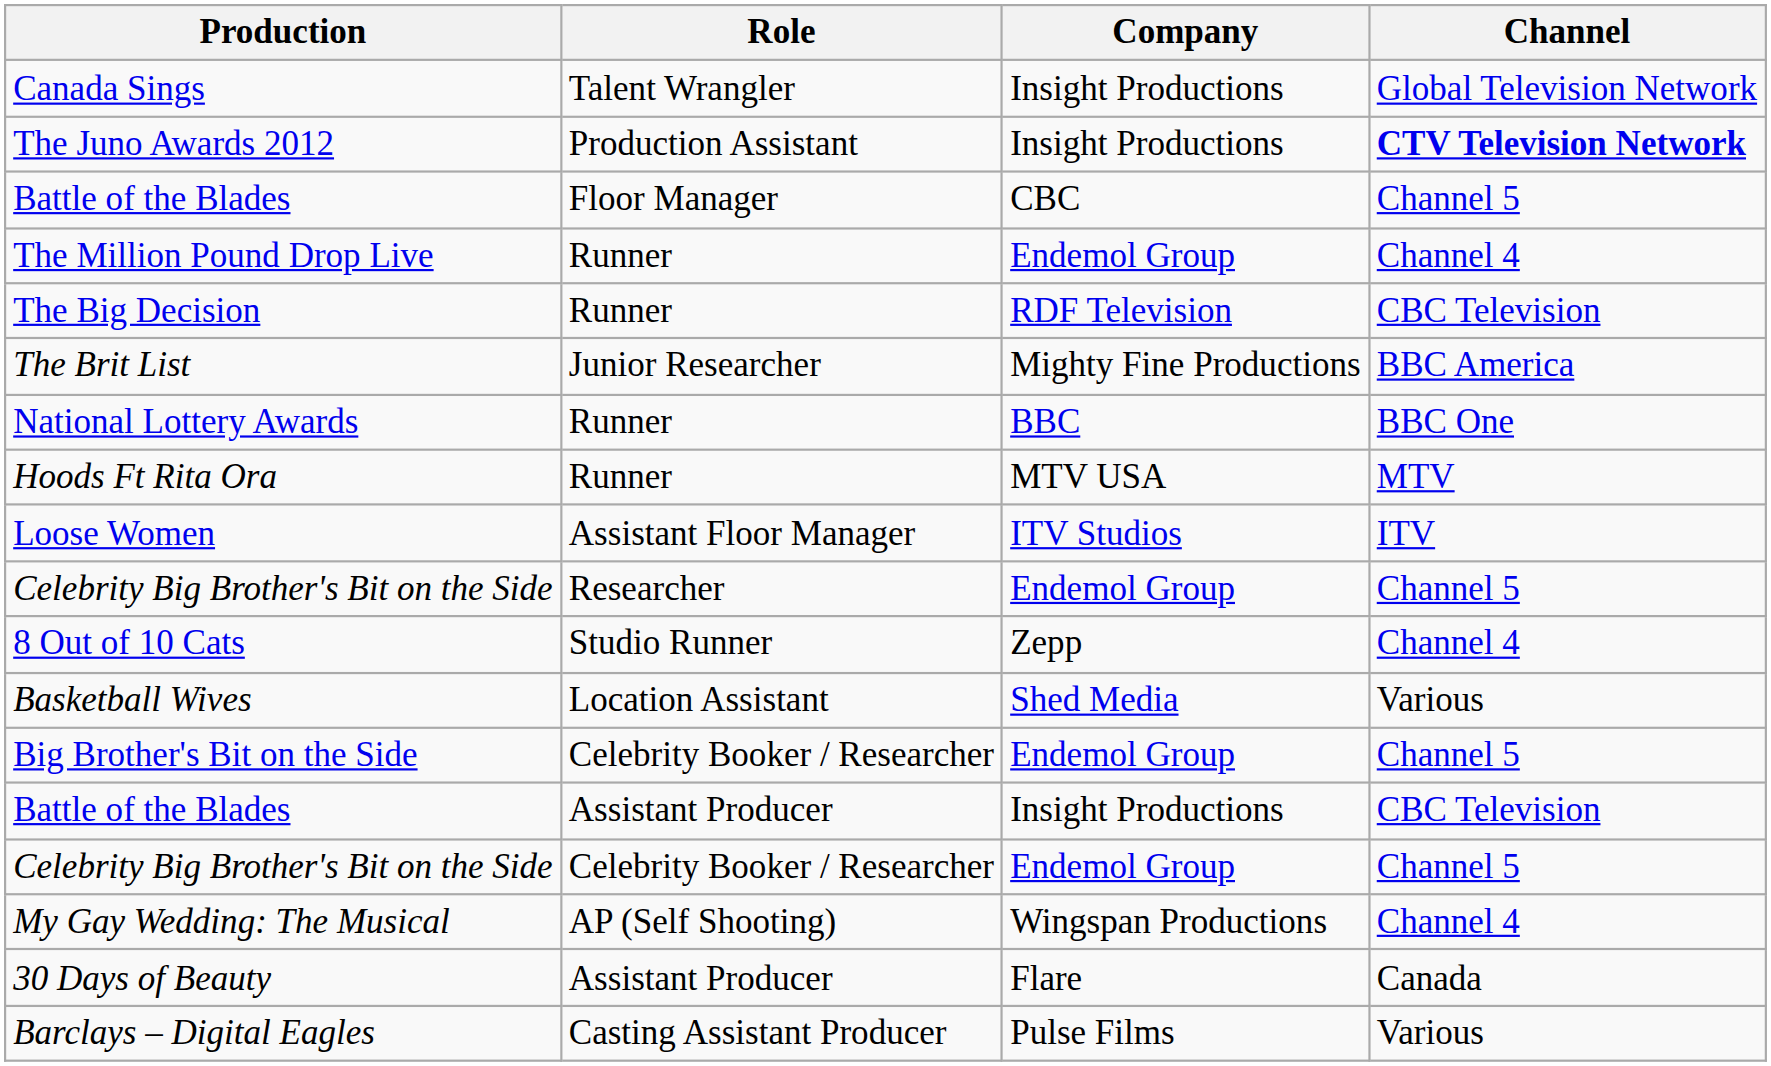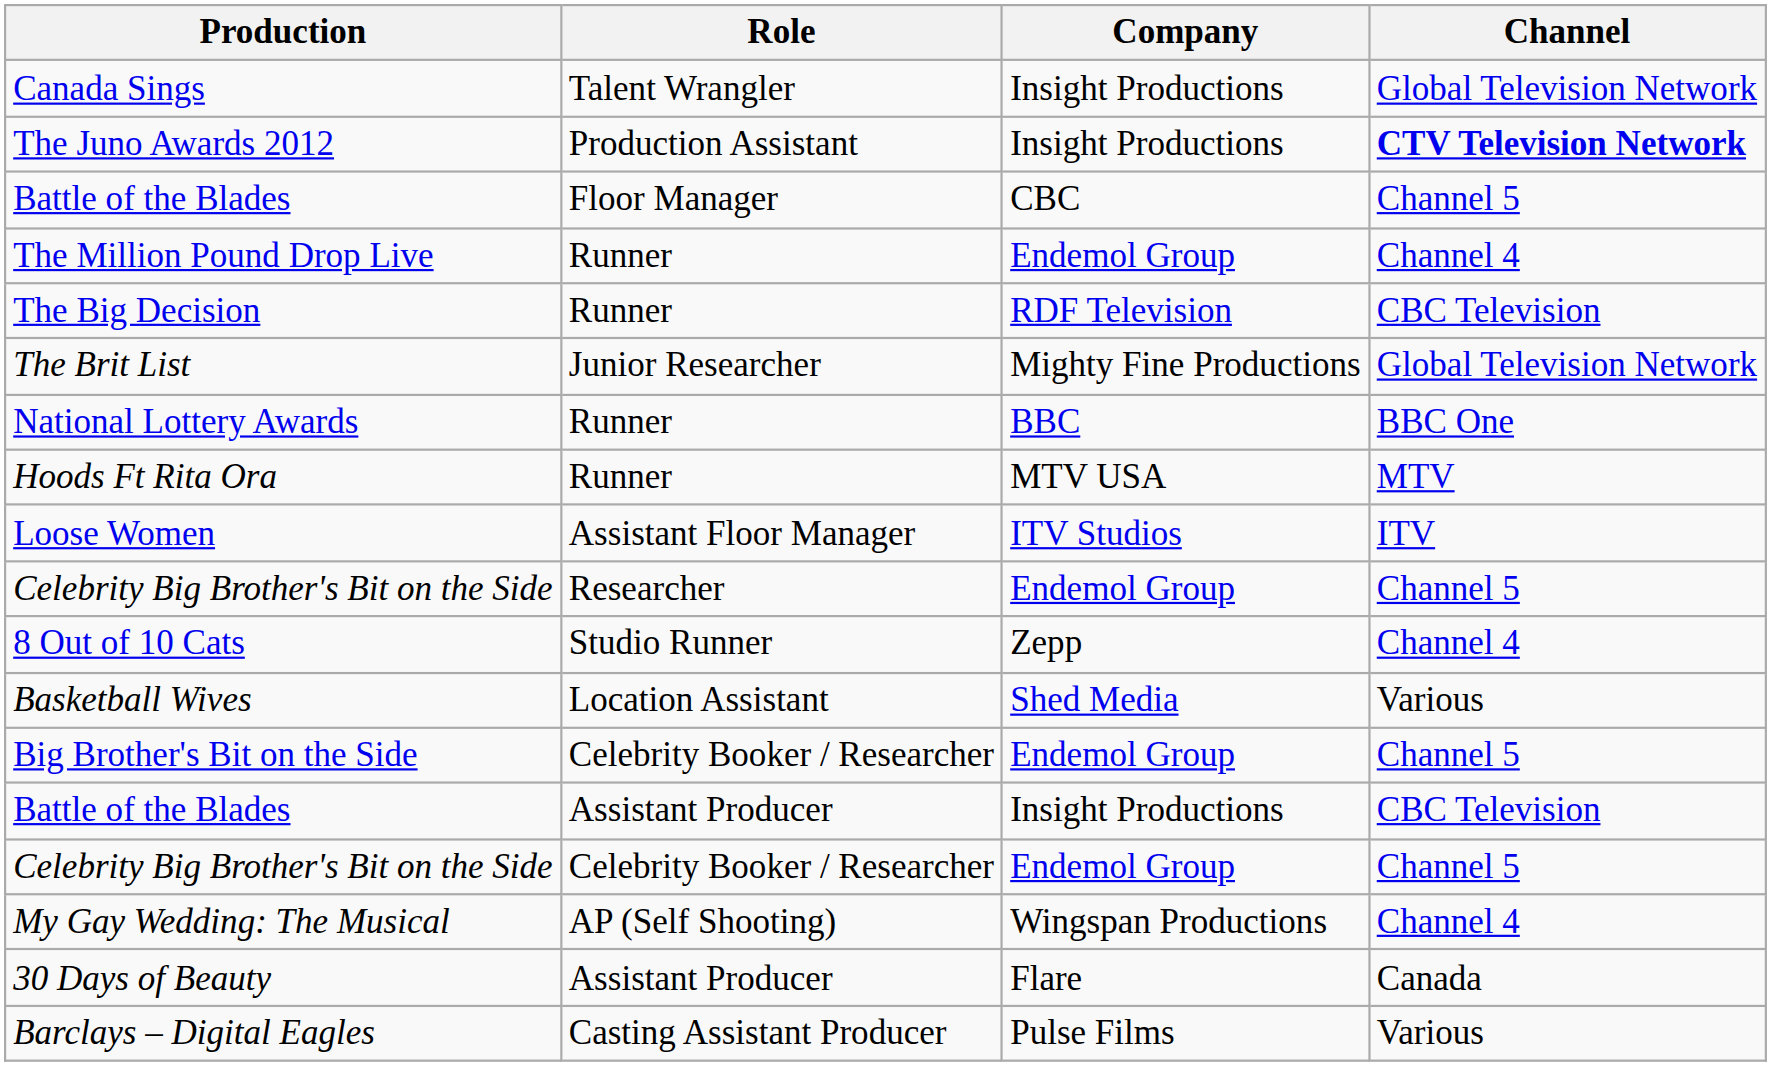The Brit List | Channel: BBC America -> Global Television Network
